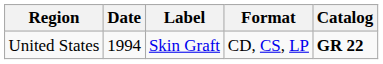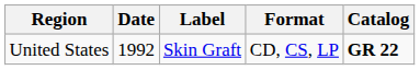United States | Date: 1994 -> 1992
